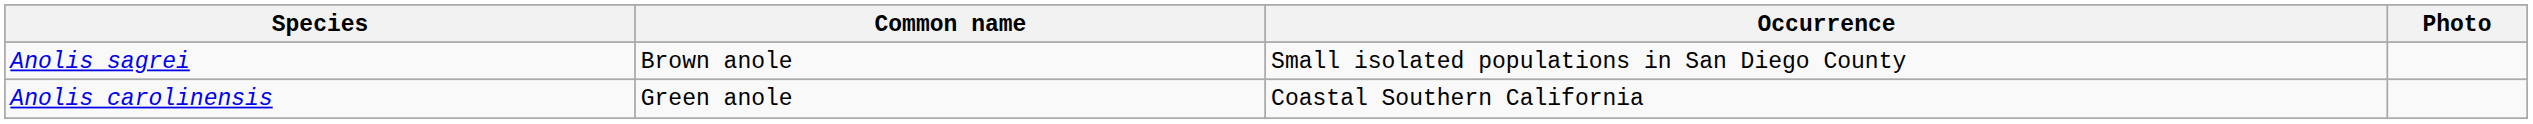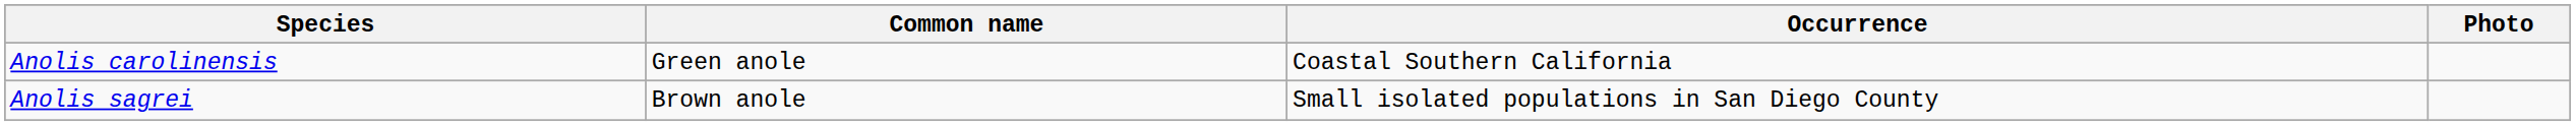rows swapped: Anolis carolinensis <-> Anolis sagrei
